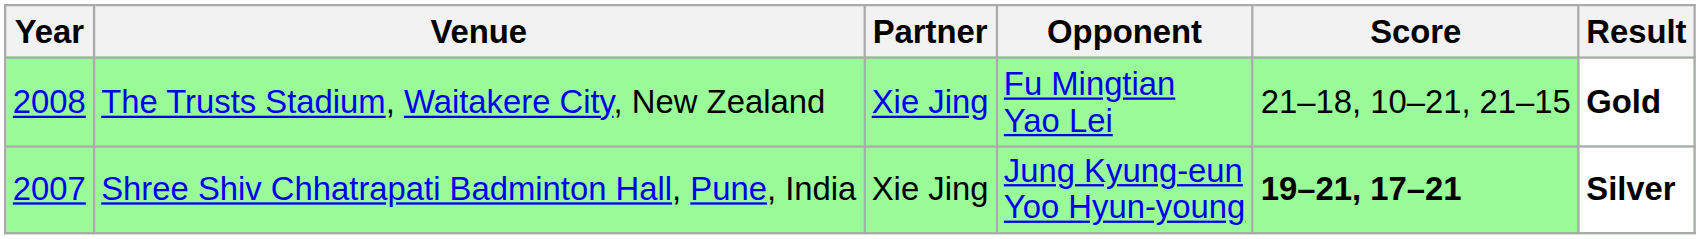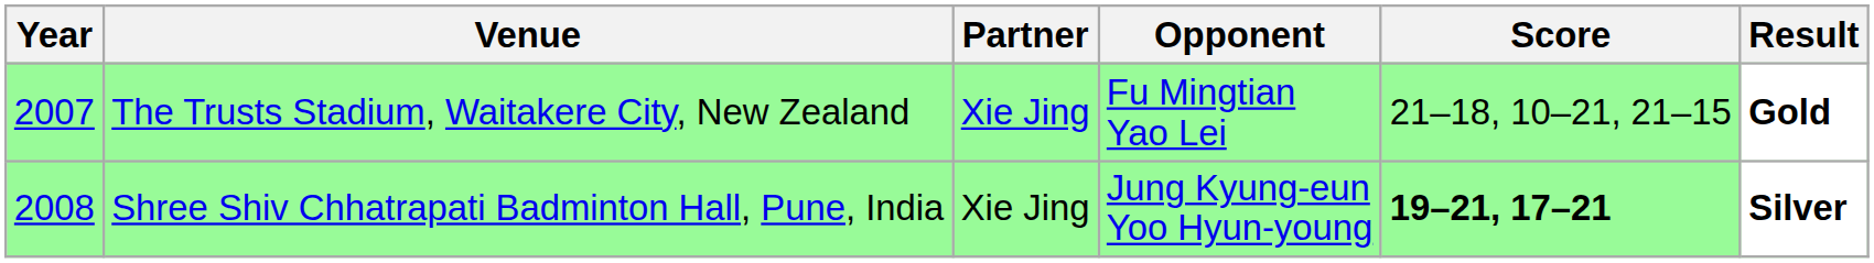The Trusts Stadium, Waitakere City, New Zealand | Year: 2008 -> 2007
Shree Shiv Chhatrapati Badminton Hall, Pune, India | Year: 2007 -> 2008
